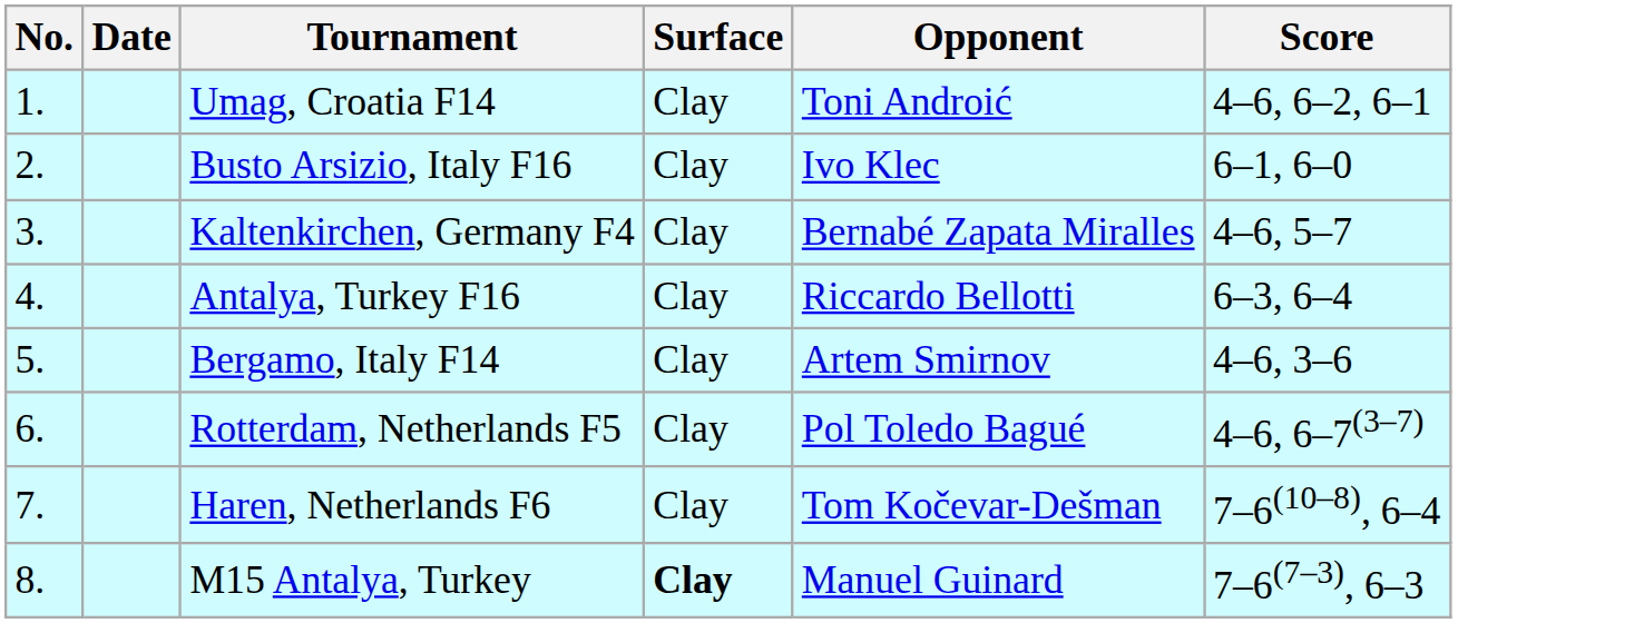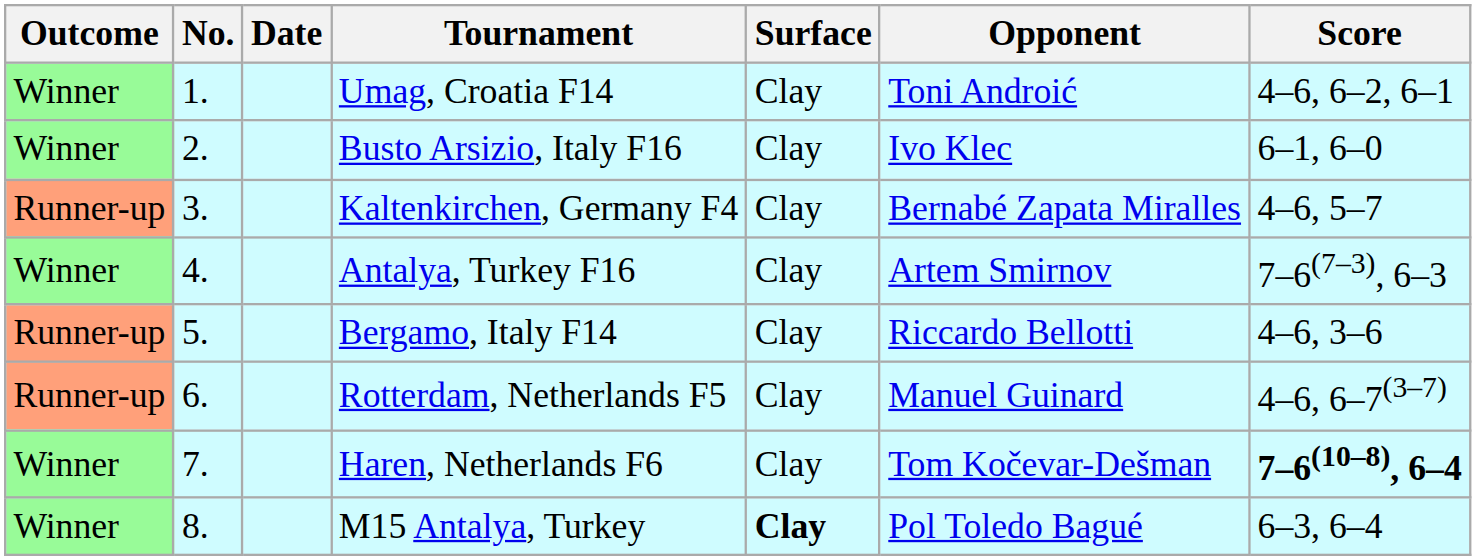+ column: Outcome | Winner | Winner | Runner-up | Winner | Runner-up | Runner-up | Winner | Winner
Antalya, Turkey F16 | Opponent: Riccardo Bellotti -> Artem Smirnov
Antalya, Turkey F16 | Score: 6–3, 6–4 -> 7–6(7–3), 6–3
Bergamo, Italy F14 | Opponent: Artem Smirnov -> Riccardo Bellotti
Rotterdam, Netherlands F5 | Opponent: Pol Toledo Bagué -> Manuel Guinard
Haren, Netherlands F6 | Score: normal -> bold
M15 Antalya, Turkey | Opponent: Manuel Guinard -> Pol Toledo Bagué
M15 Antalya, Turkey | Score: 7–6(7–3), 6–3 -> 6–3, 6–4
